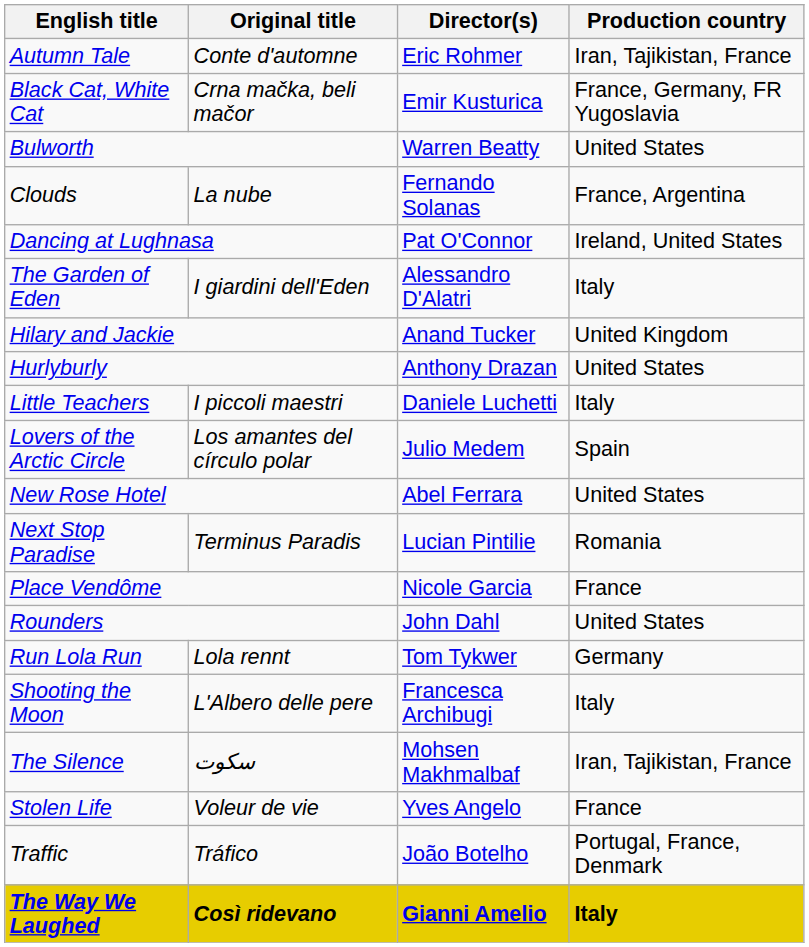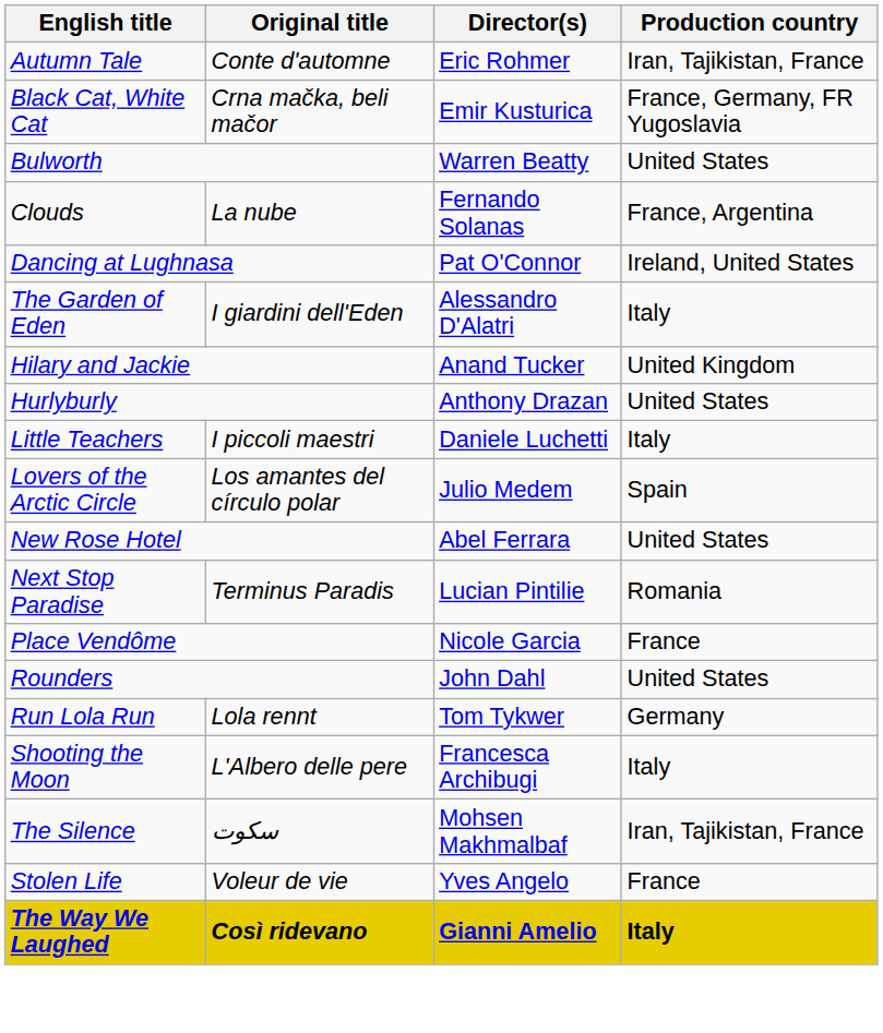- row: Traffic | Tráfico | João Botelho | Portugal, France, Denmark
